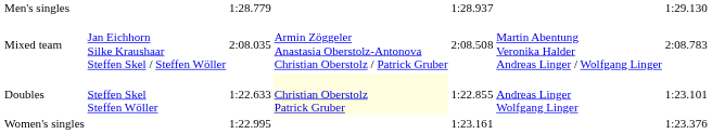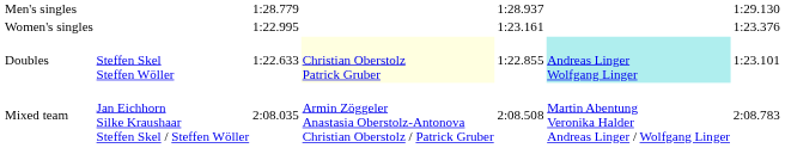rows swapped: Women's singles <-> Mixed team
Doubles | column 6: no background -> paleturquoise background
